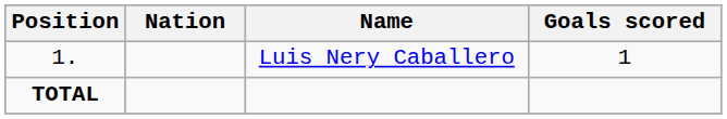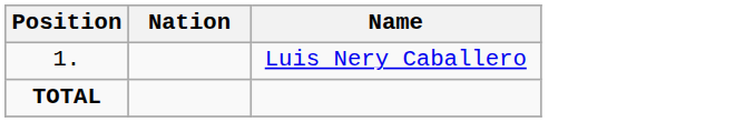- column: Goals scored | 1
